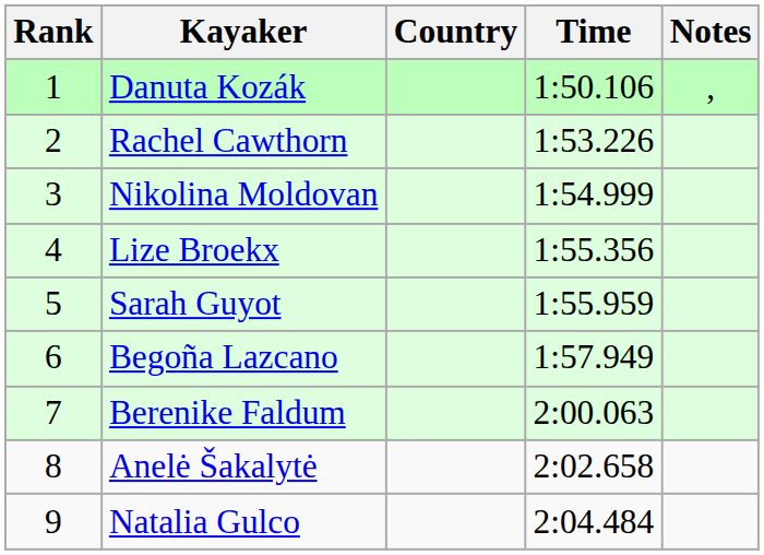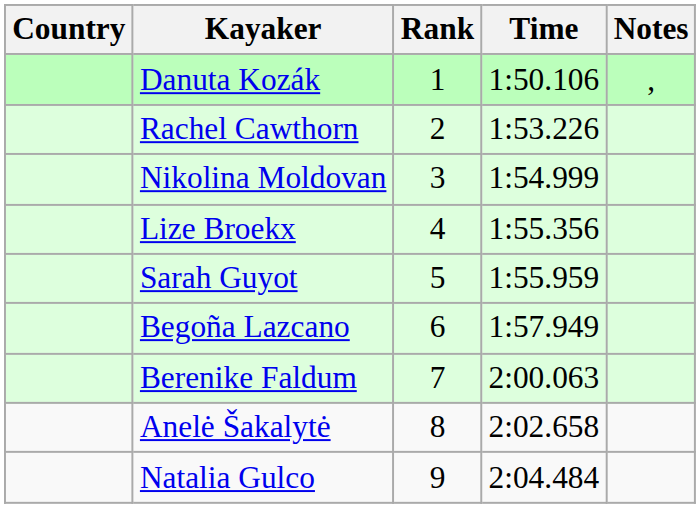columns swapped: Rank <-> Country
